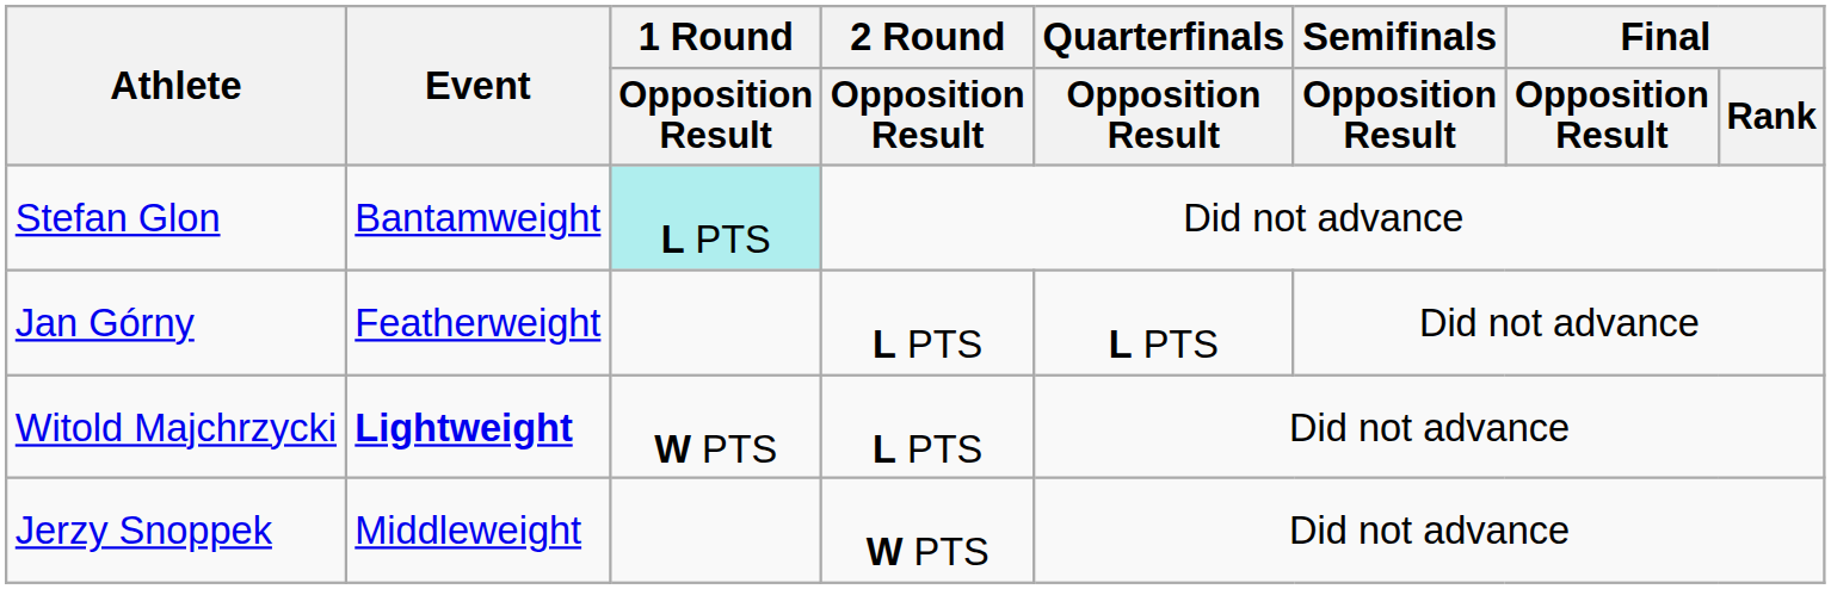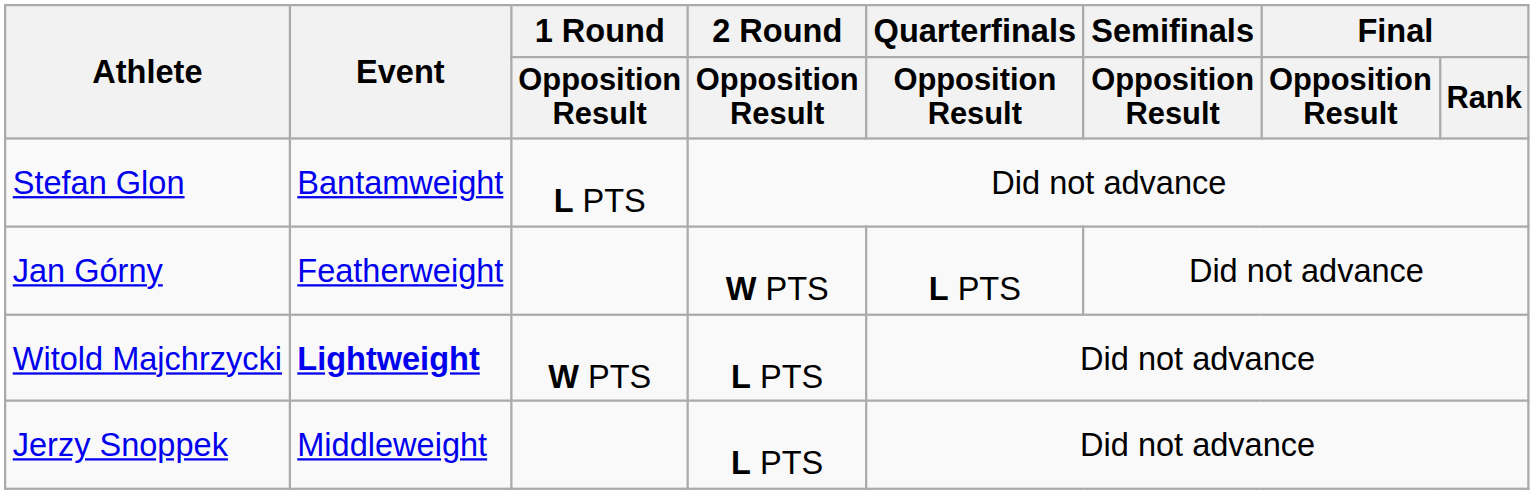Stefan Glon | 1 Round / Opposition Result: paleturquoise background -> no background
Jan Górny | 2 Round / Opposition Result: L PTS -> W PTS
Jerzy Snoppek | 2 Round / Opposition Result: W PTS -> L PTS
